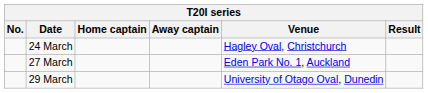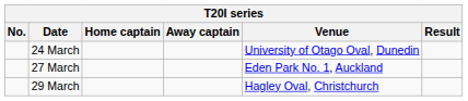24 March | Venue: Hagley Oval, Christchurch -> University of Otago Oval, Dunedin
29 March | Venue: University of Otago Oval, Dunedin -> Hagley Oval, Christchurch
